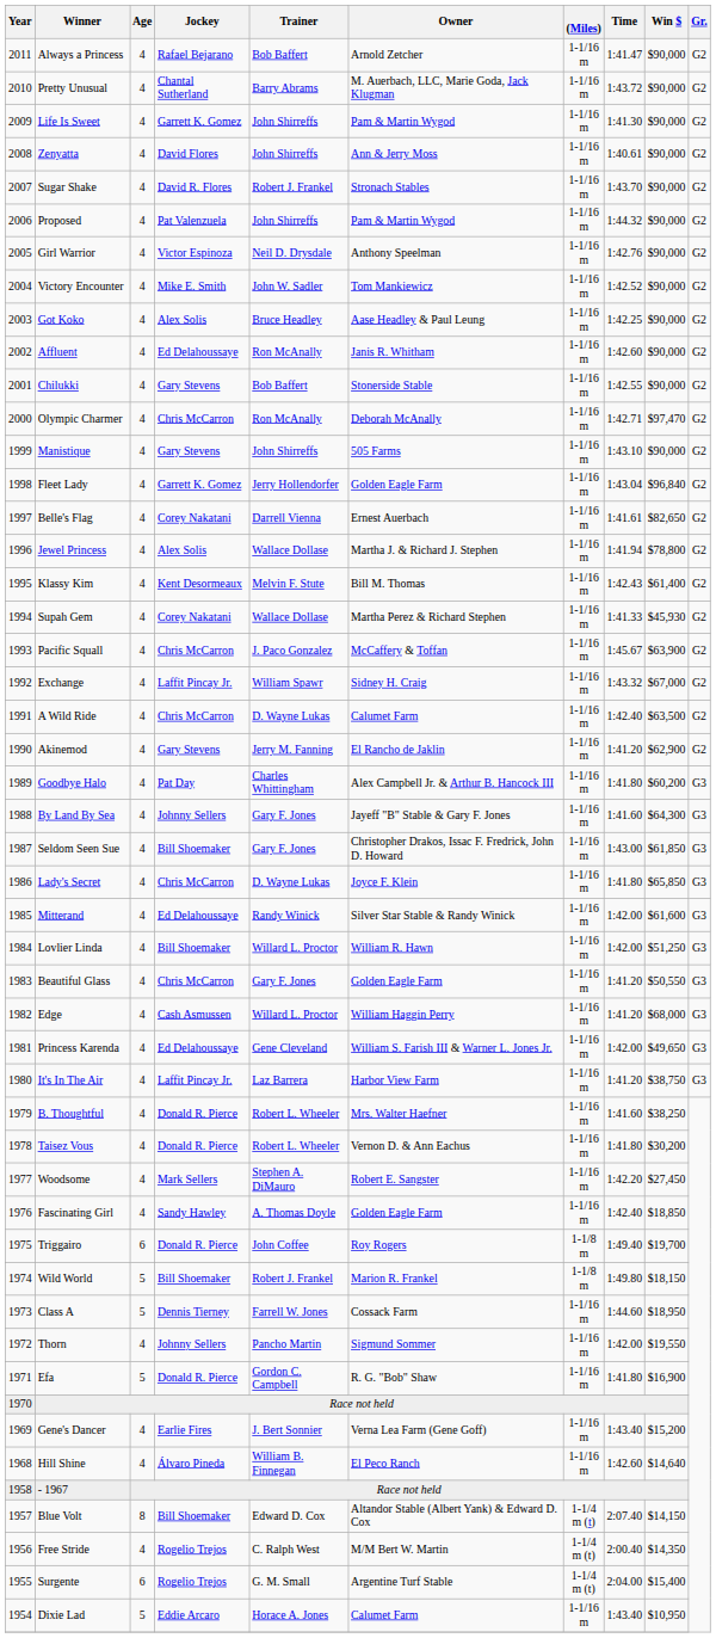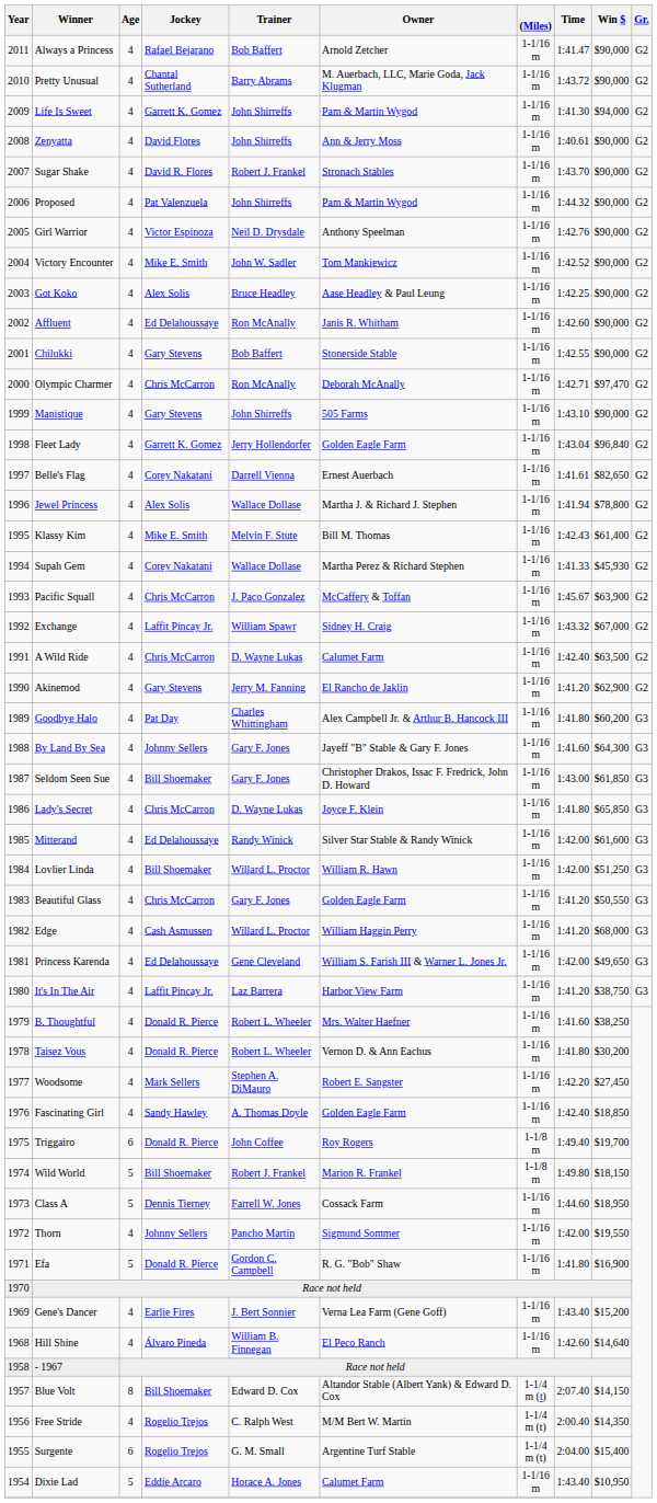Life Is Sweet | Win $: $90,000 -> $94,000
Klassy Kim | Jockey: Kent Desormeaux -> Mike E. Smith
